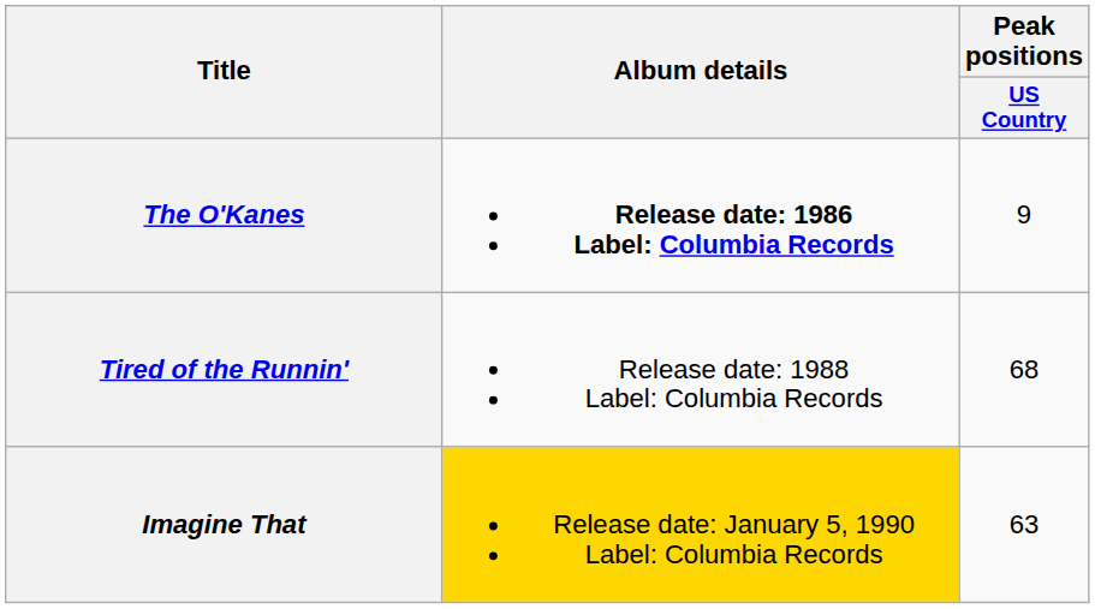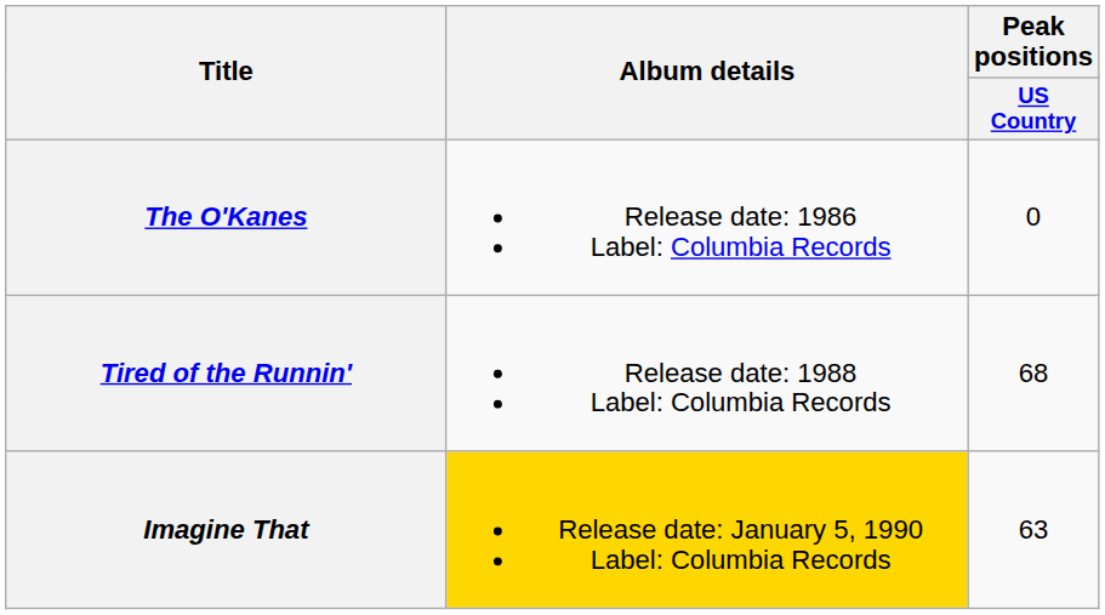The O'Kanes | Album details: bold -> normal
The O'Kanes | Peak positions / US Country: 9 -> 0
